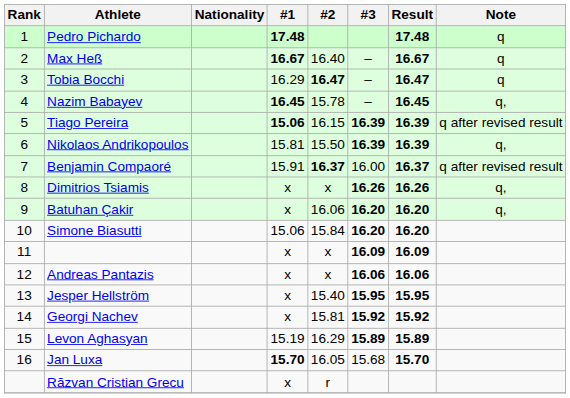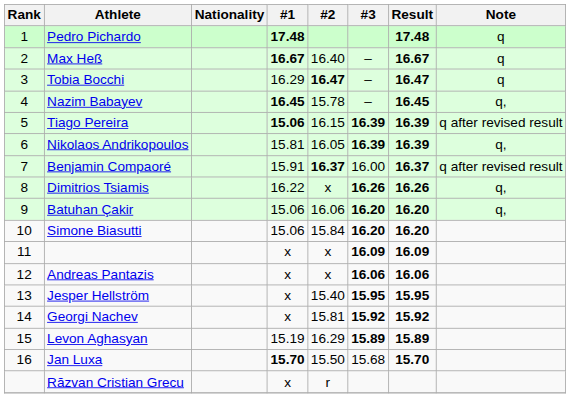Nikolaos Andrikopoulos | #2: 15.50 -> 16.05
Dimitrios Tsiamis | #1: x -> 16.22
Batuhan Çakir | #1: x -> 15.06
Jan Luxa | #2: 16.05 -> 15.50
